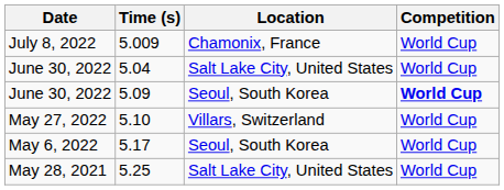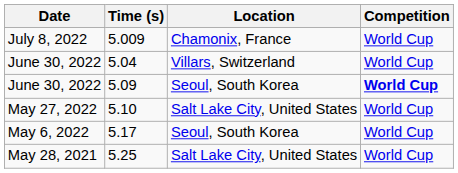5.04 | Location: Salt Lake City, United States -> Villars, Switzerland
5.10 | Location: Villars, Switzerland -> Salt Lake City, United States
